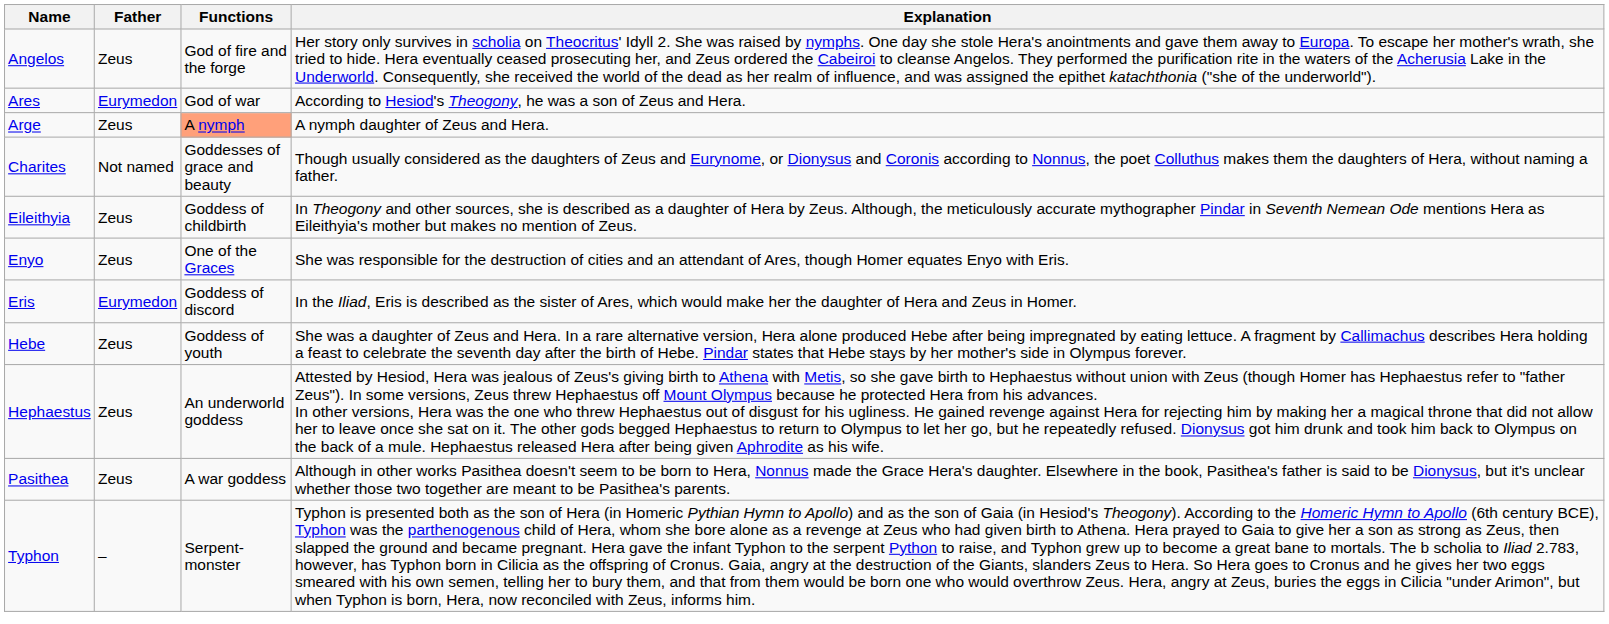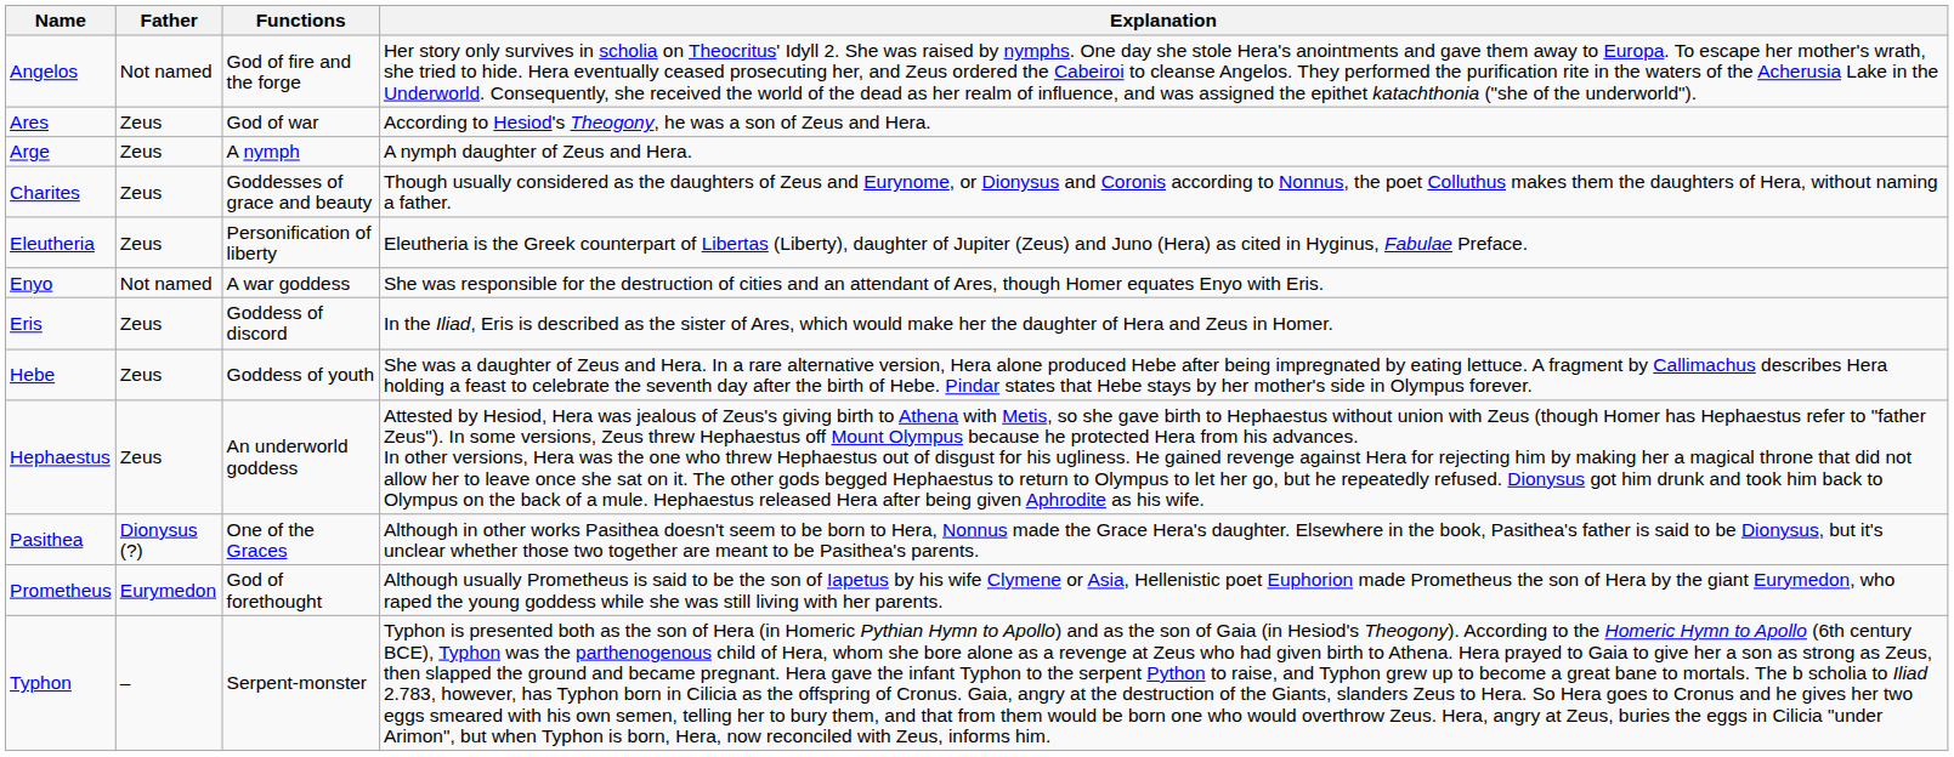Angelos | Father: Zeus -> Not named
Ares | Father: Eurymedon -> Zeus
Arge | Functions: lightsalmon background -> no background
Charites | Father: Not named -> Zeus
- row: Eileithyia | Zeus | Goddess of childbirth | In Theogony and other sources, she is described as a daughter of Hera by Zeus. Although, the meticulously accurate mythographer Pindar in Seventh Nemean Ode mentions Hera as Eileithyia's mother but makes no mention of Zeus.
+ row: Eleutheria | Zeus | Personification of liberty | Eleutheria is the Greek counterpart of Libertas (Liberty), daughter of Jupiter (Zeus) and Juno (Hera) as cited in Hyginus, Fabulae Preface.
Enyo | Father: Zeus -> Not named
Enyo | Functions: One of the Graces -> A war goddess
Eris | Father: Eurymedon -> Zeus
Pasithea | Father: Zeus -> Dionysus (?)
Pasithea | Functions: A war goddess -> One of the Graces
+ row: Prometheus | Eurymedon | God of forethought | Although usually Prometheus is said to be the son of Iapetus by his wife Clymene or Asia, Hellenistic poet Euphorion made Prometheus the son of Hera by the giant Eurymedon, who raped the young goddess while she was still living with her parents.
